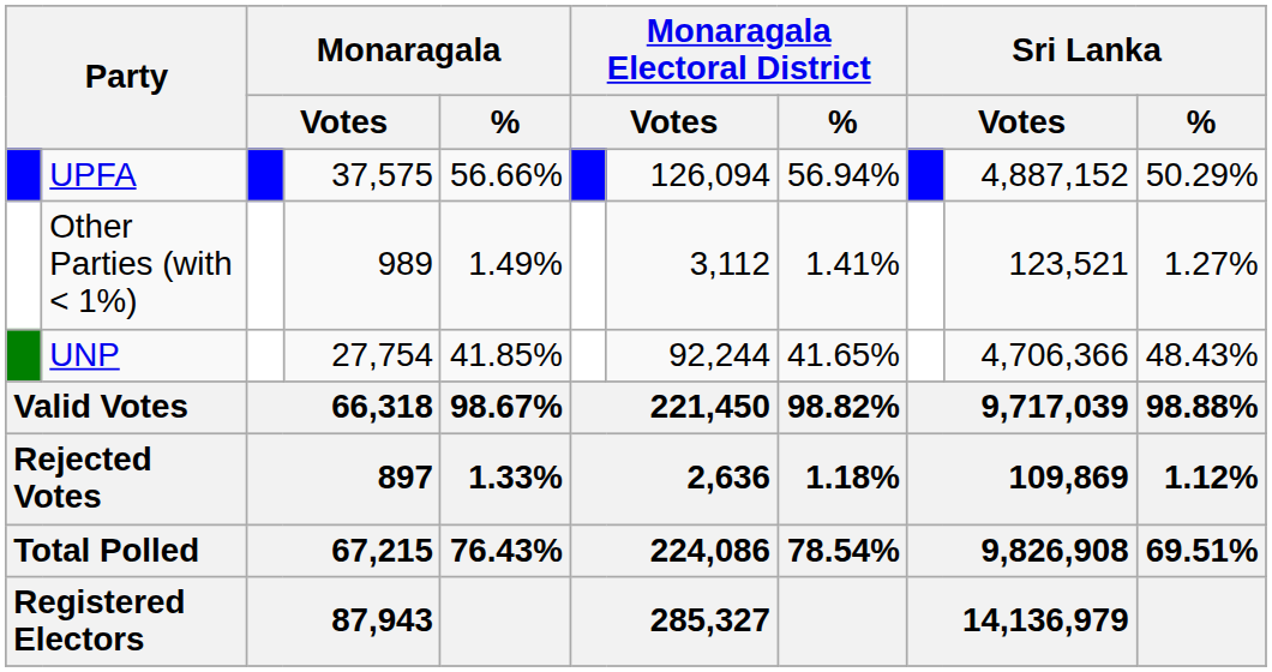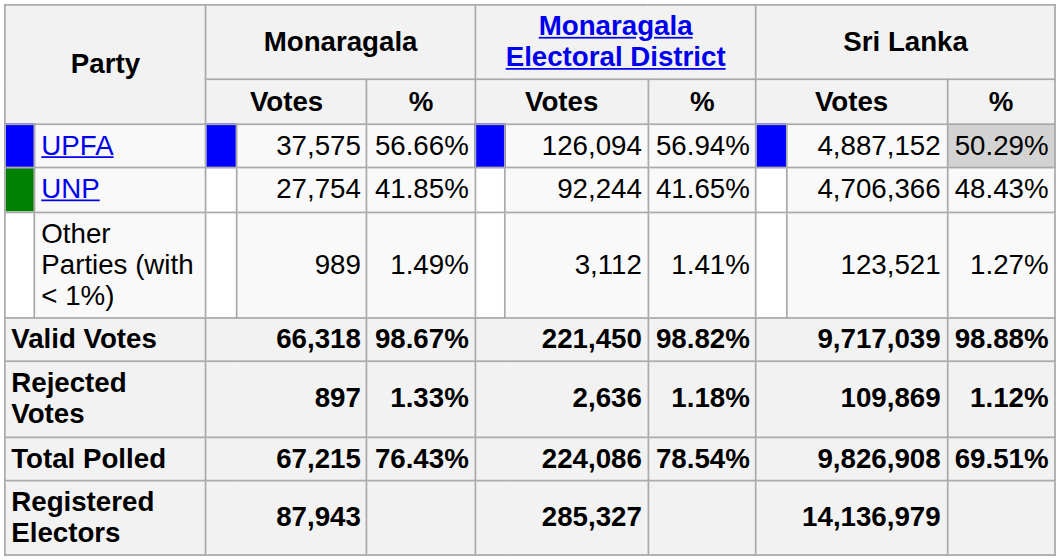UPFA | Sri Lanka / %: no background -> lightgrey background
rows swapped: UNP <-> Other Parties (with < 1%)
